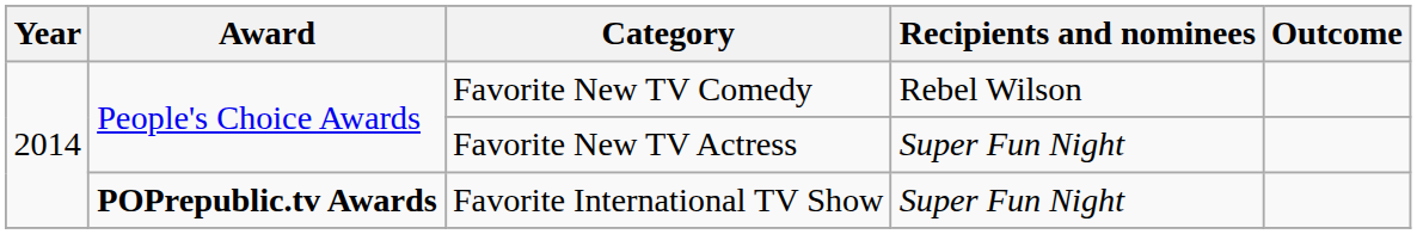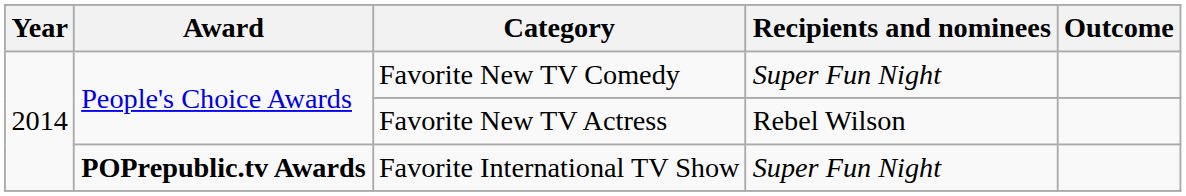Favorite New TV Comedy | Recipients and nominees: Rebel Wilson -> Super Fun Night
Favorite New TV Actress | Recipients and nominees: Super Fun Night -> Rebel Wilson
